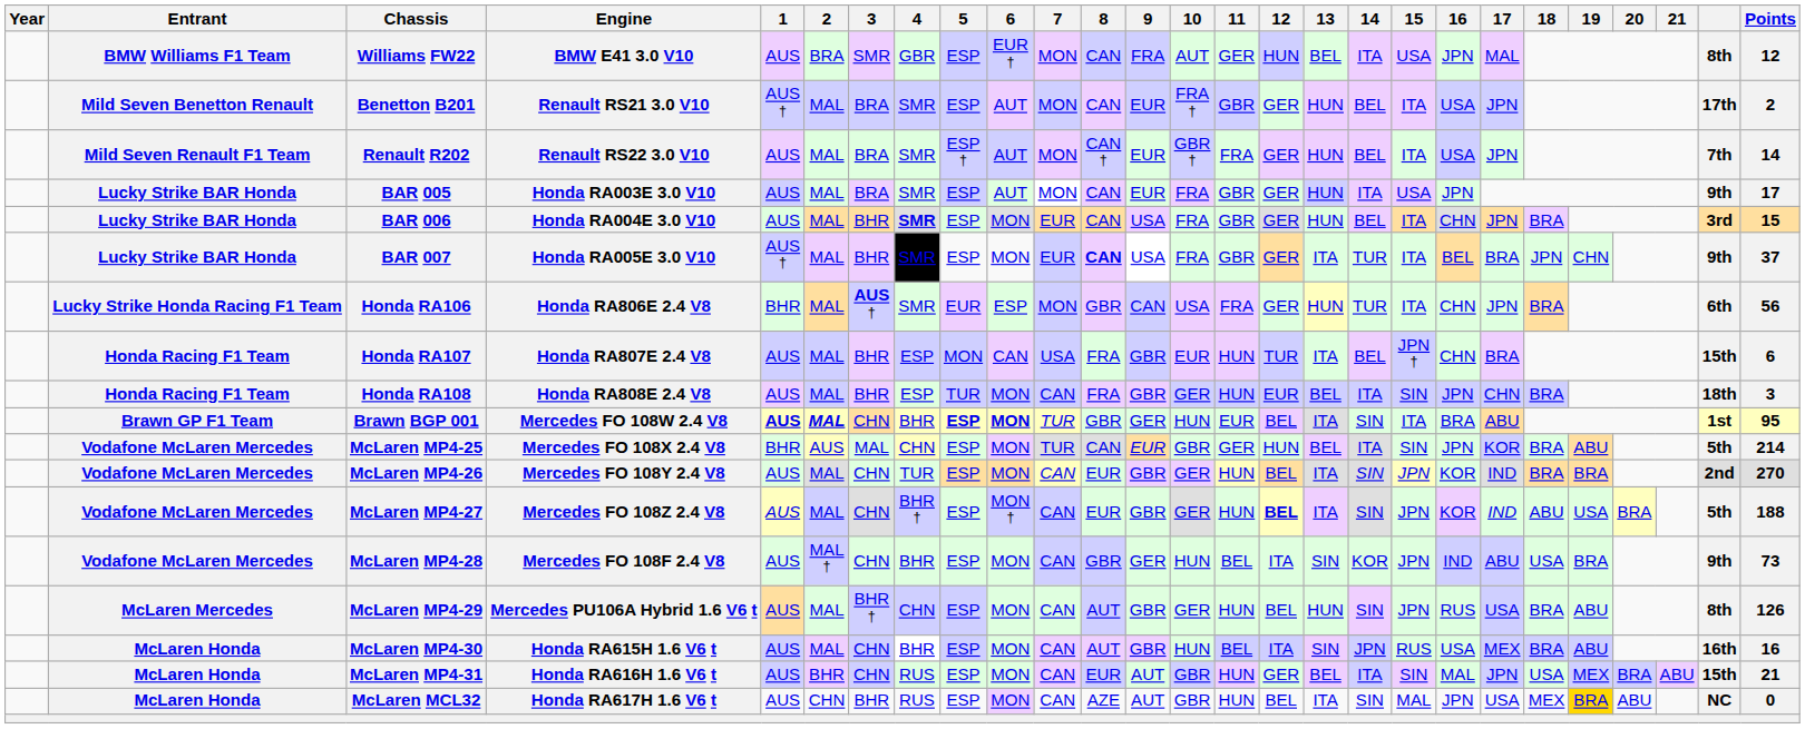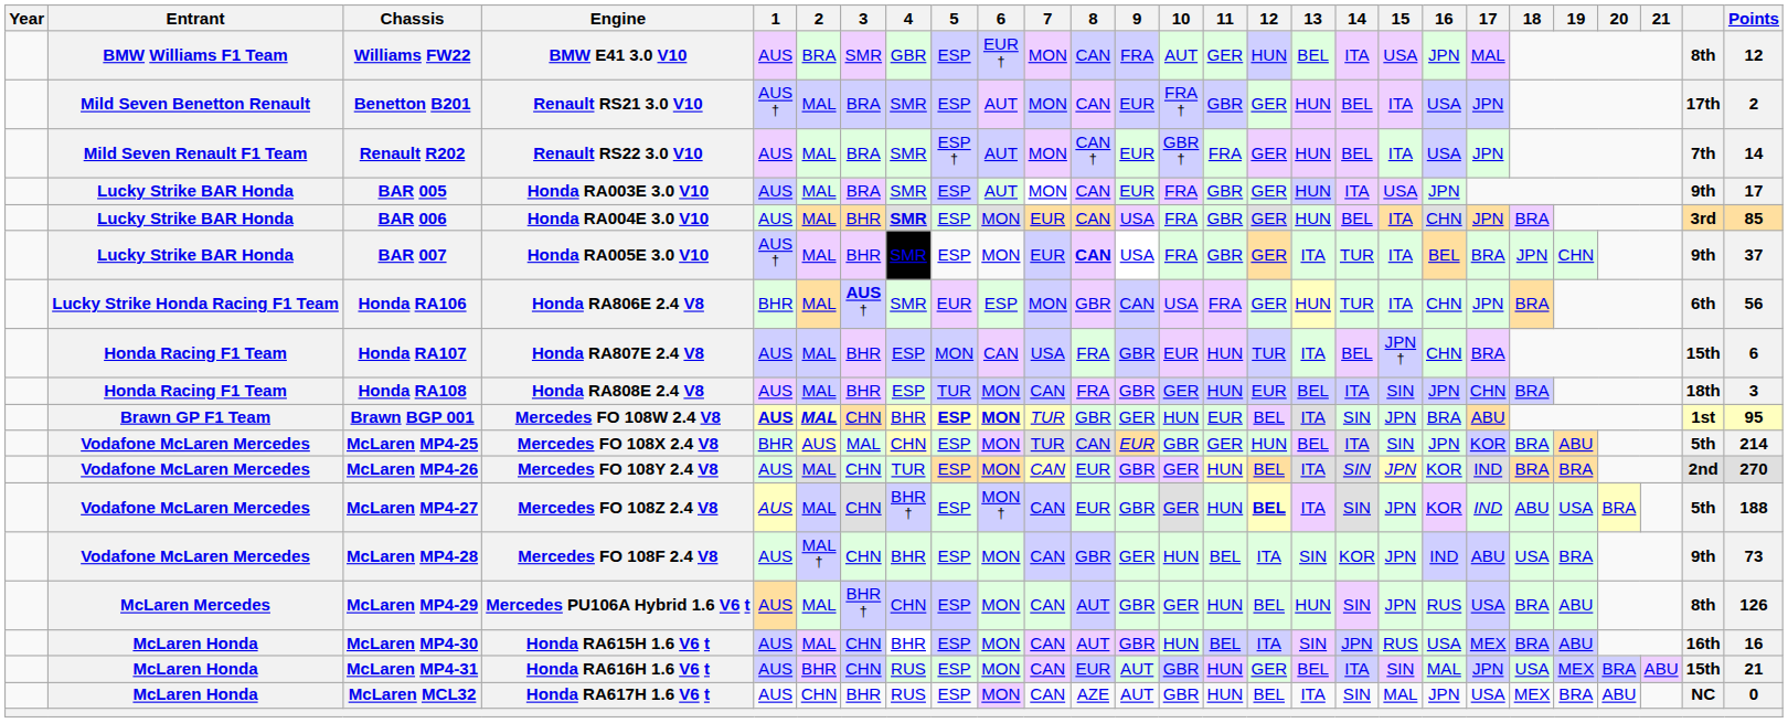BAR 006 | Points: 15 -> 85
Brawn BGP 001 | 15: ITA -> JPN
McLaren MCL32 | 19: gold background -> no background
